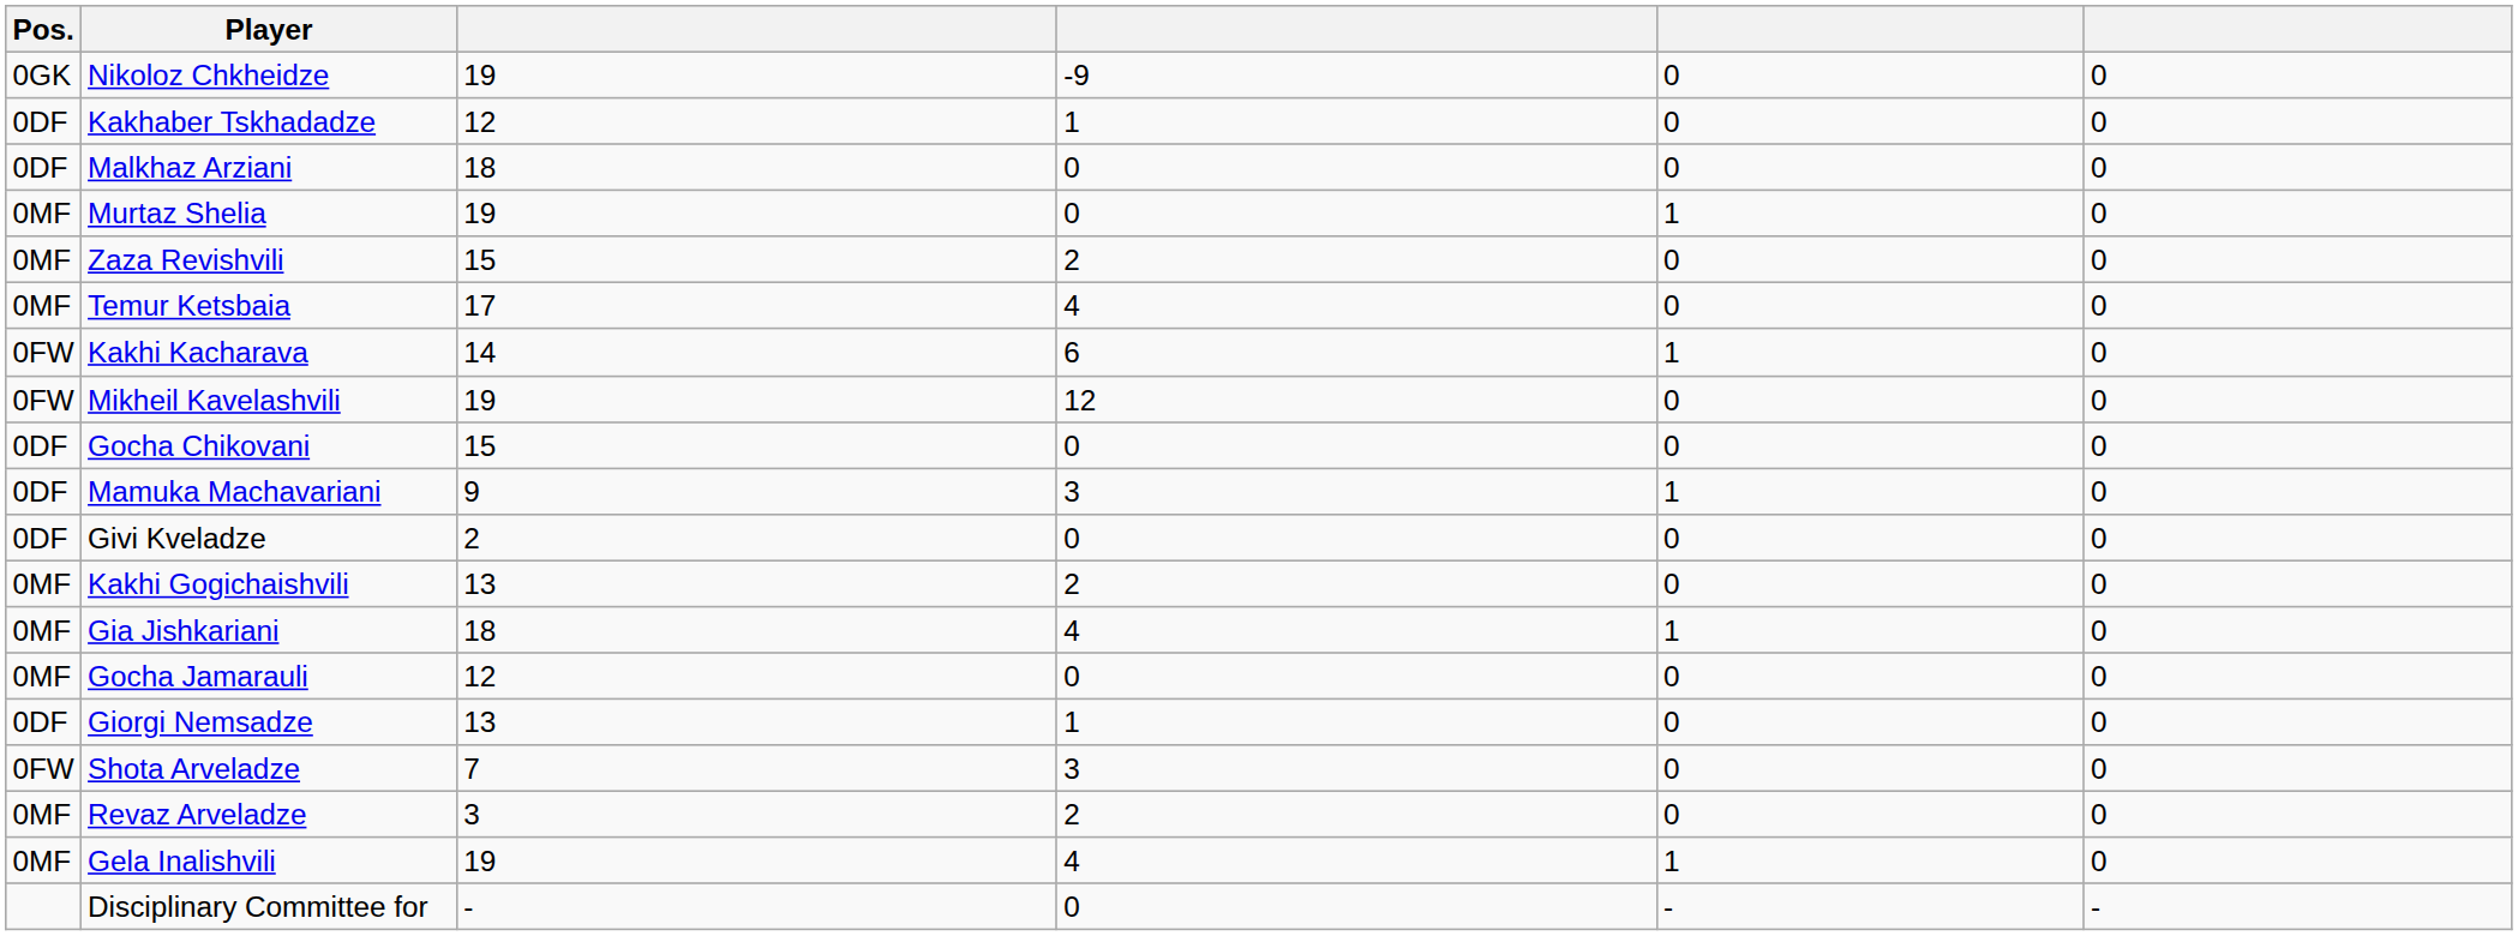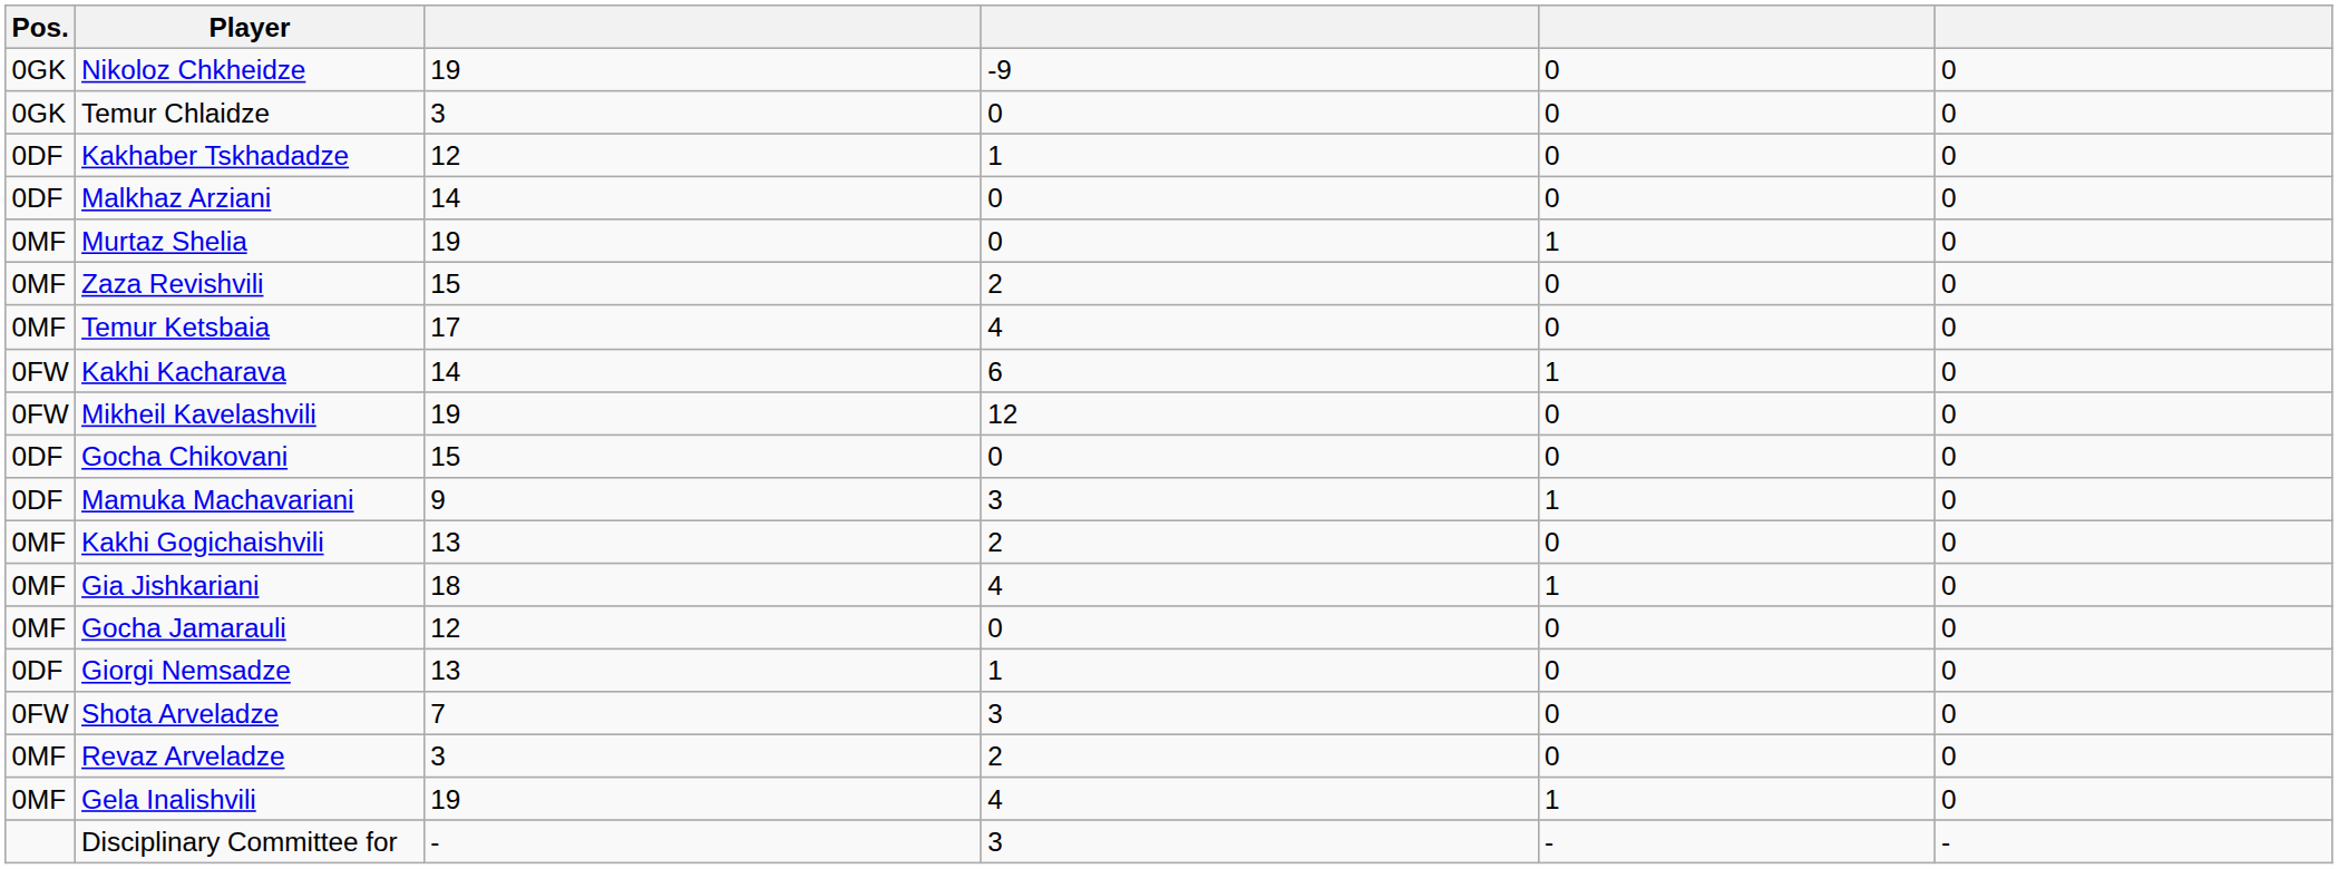+ row: 0GK | Temur Chlaidze | 3 | 0 | 0 | 0
Malkhaz Arziani | column 3: 18 -> 14
- row: 0DF | Givi Kveladze | 2 | 0 | 0 | 0
Disciplinary Committee for | column 4: 0 -> 3
